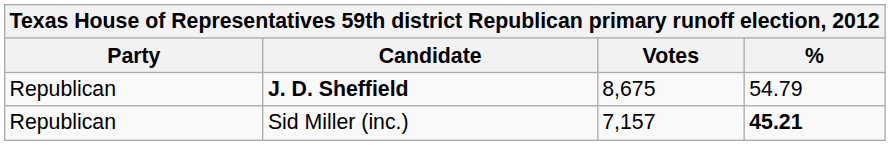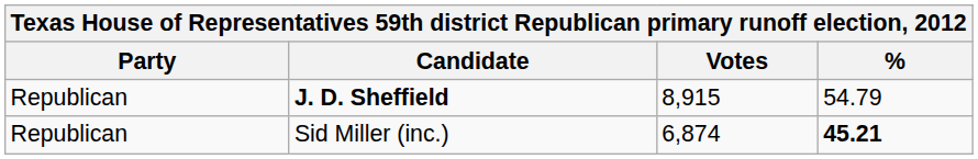J. D. Sheffield | Votes: 8,675 -> 8,915
Sid Miller (inc.) | Votes: 7,157 -> 6,874
